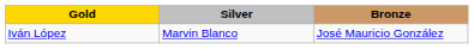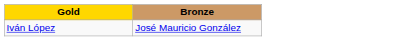- column: Silver | Marvin Blanco
